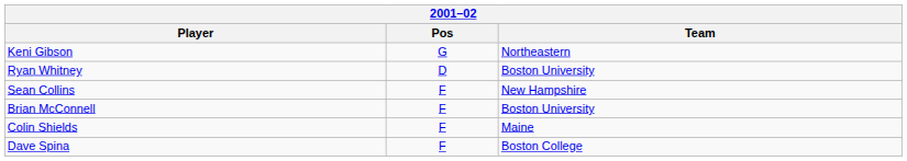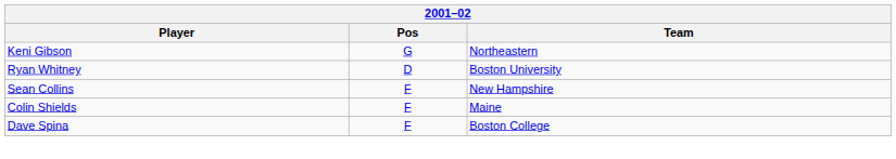- row: Brian McConnell | F | Boston University
